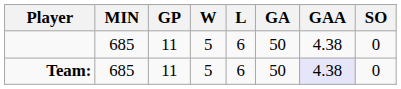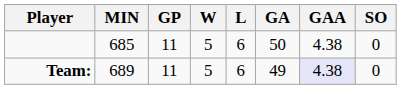Team: | MIN: 685 -> 689
Team: | GA: 50 -> 49
